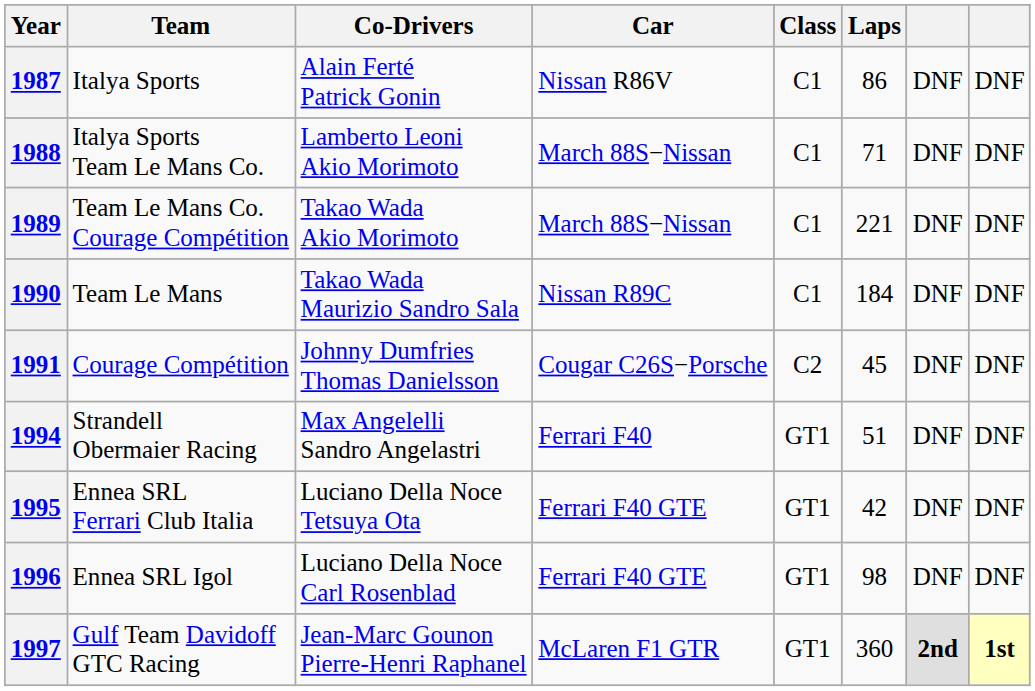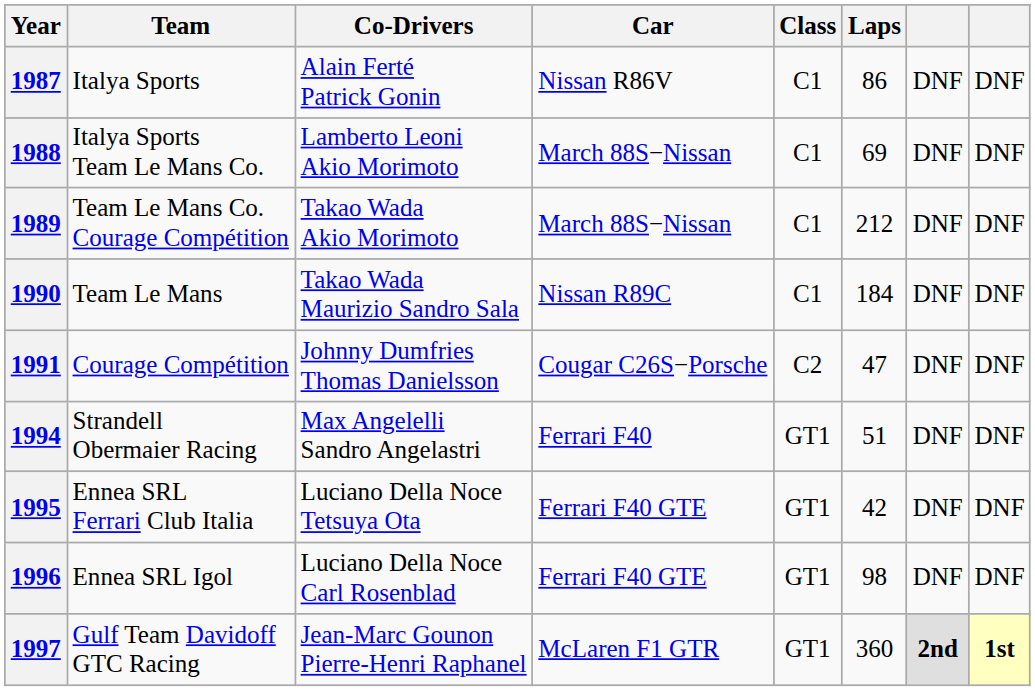1988 | Laps: 71 -> 69
1989 | Laps: 221 -> 212
1991 | Laps: 45 -> 47
